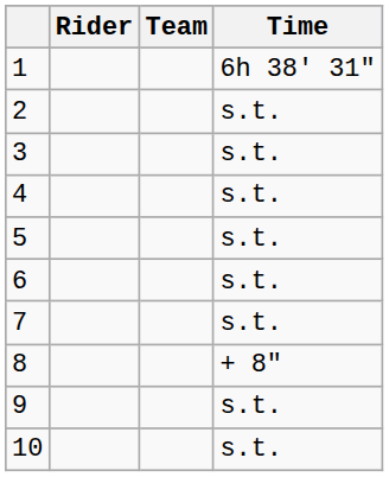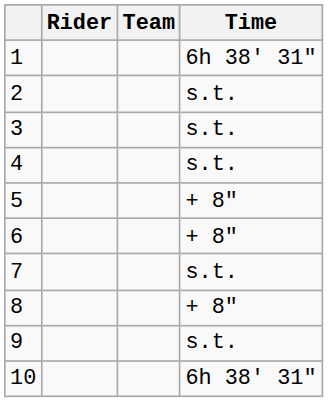5 | Time: s.t. -> + 8"
6 | Time: s.t. -> + 8"
10 | Time: s.t. -> 6h 38' 31"
